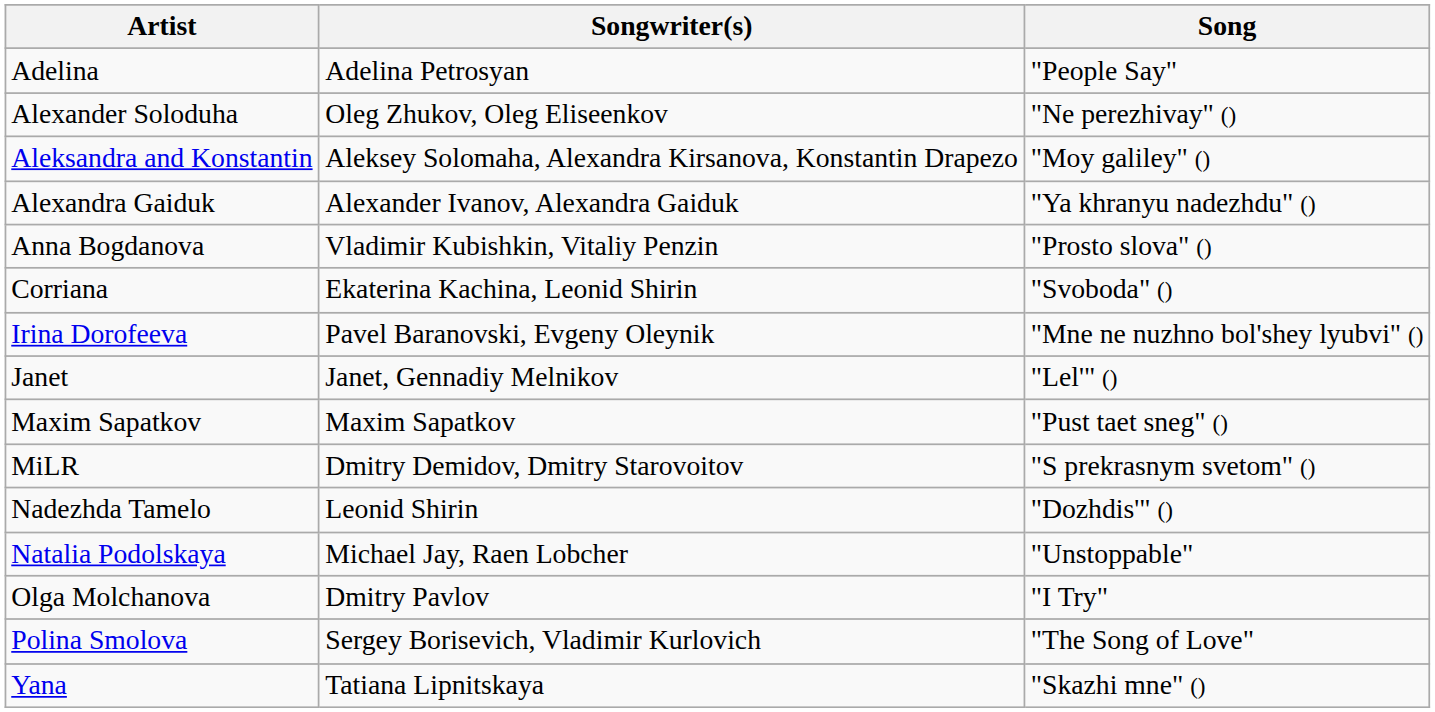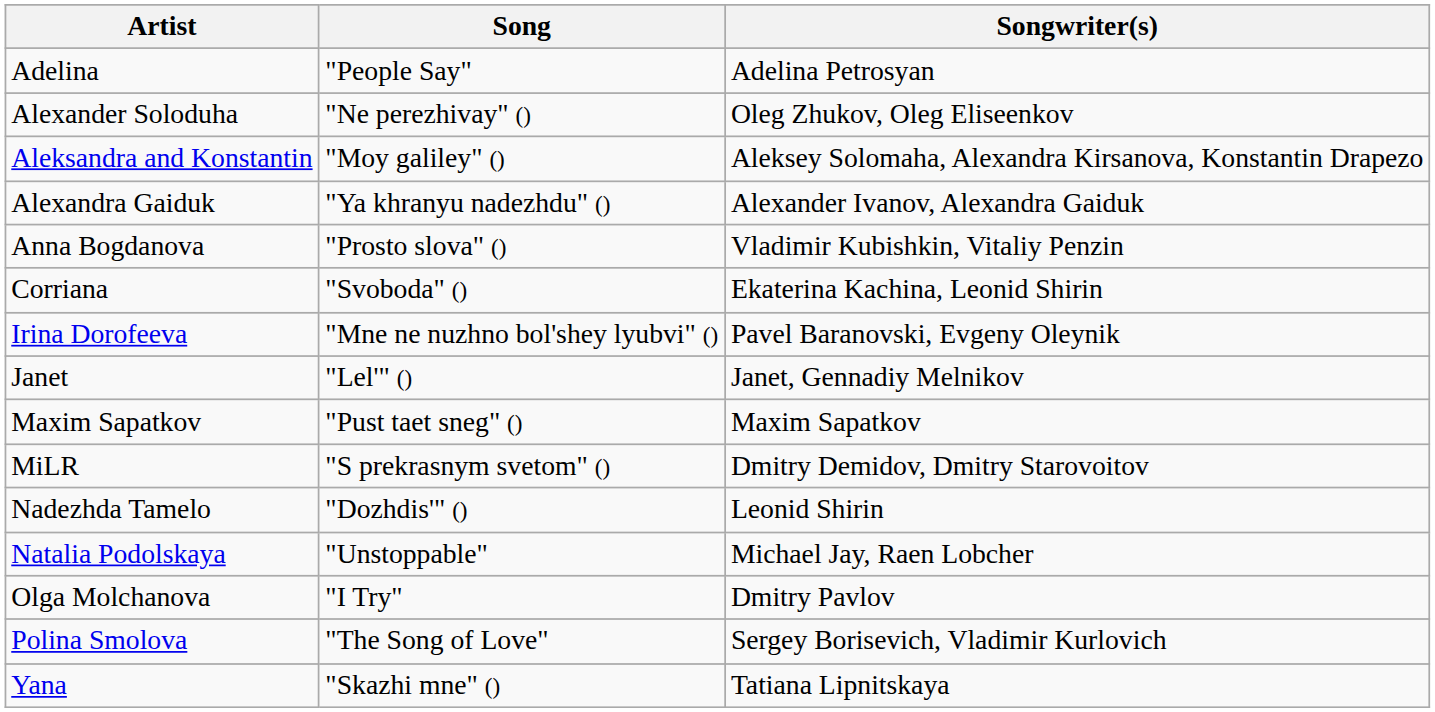columns swapped: Song <-> Songwriter(s)
